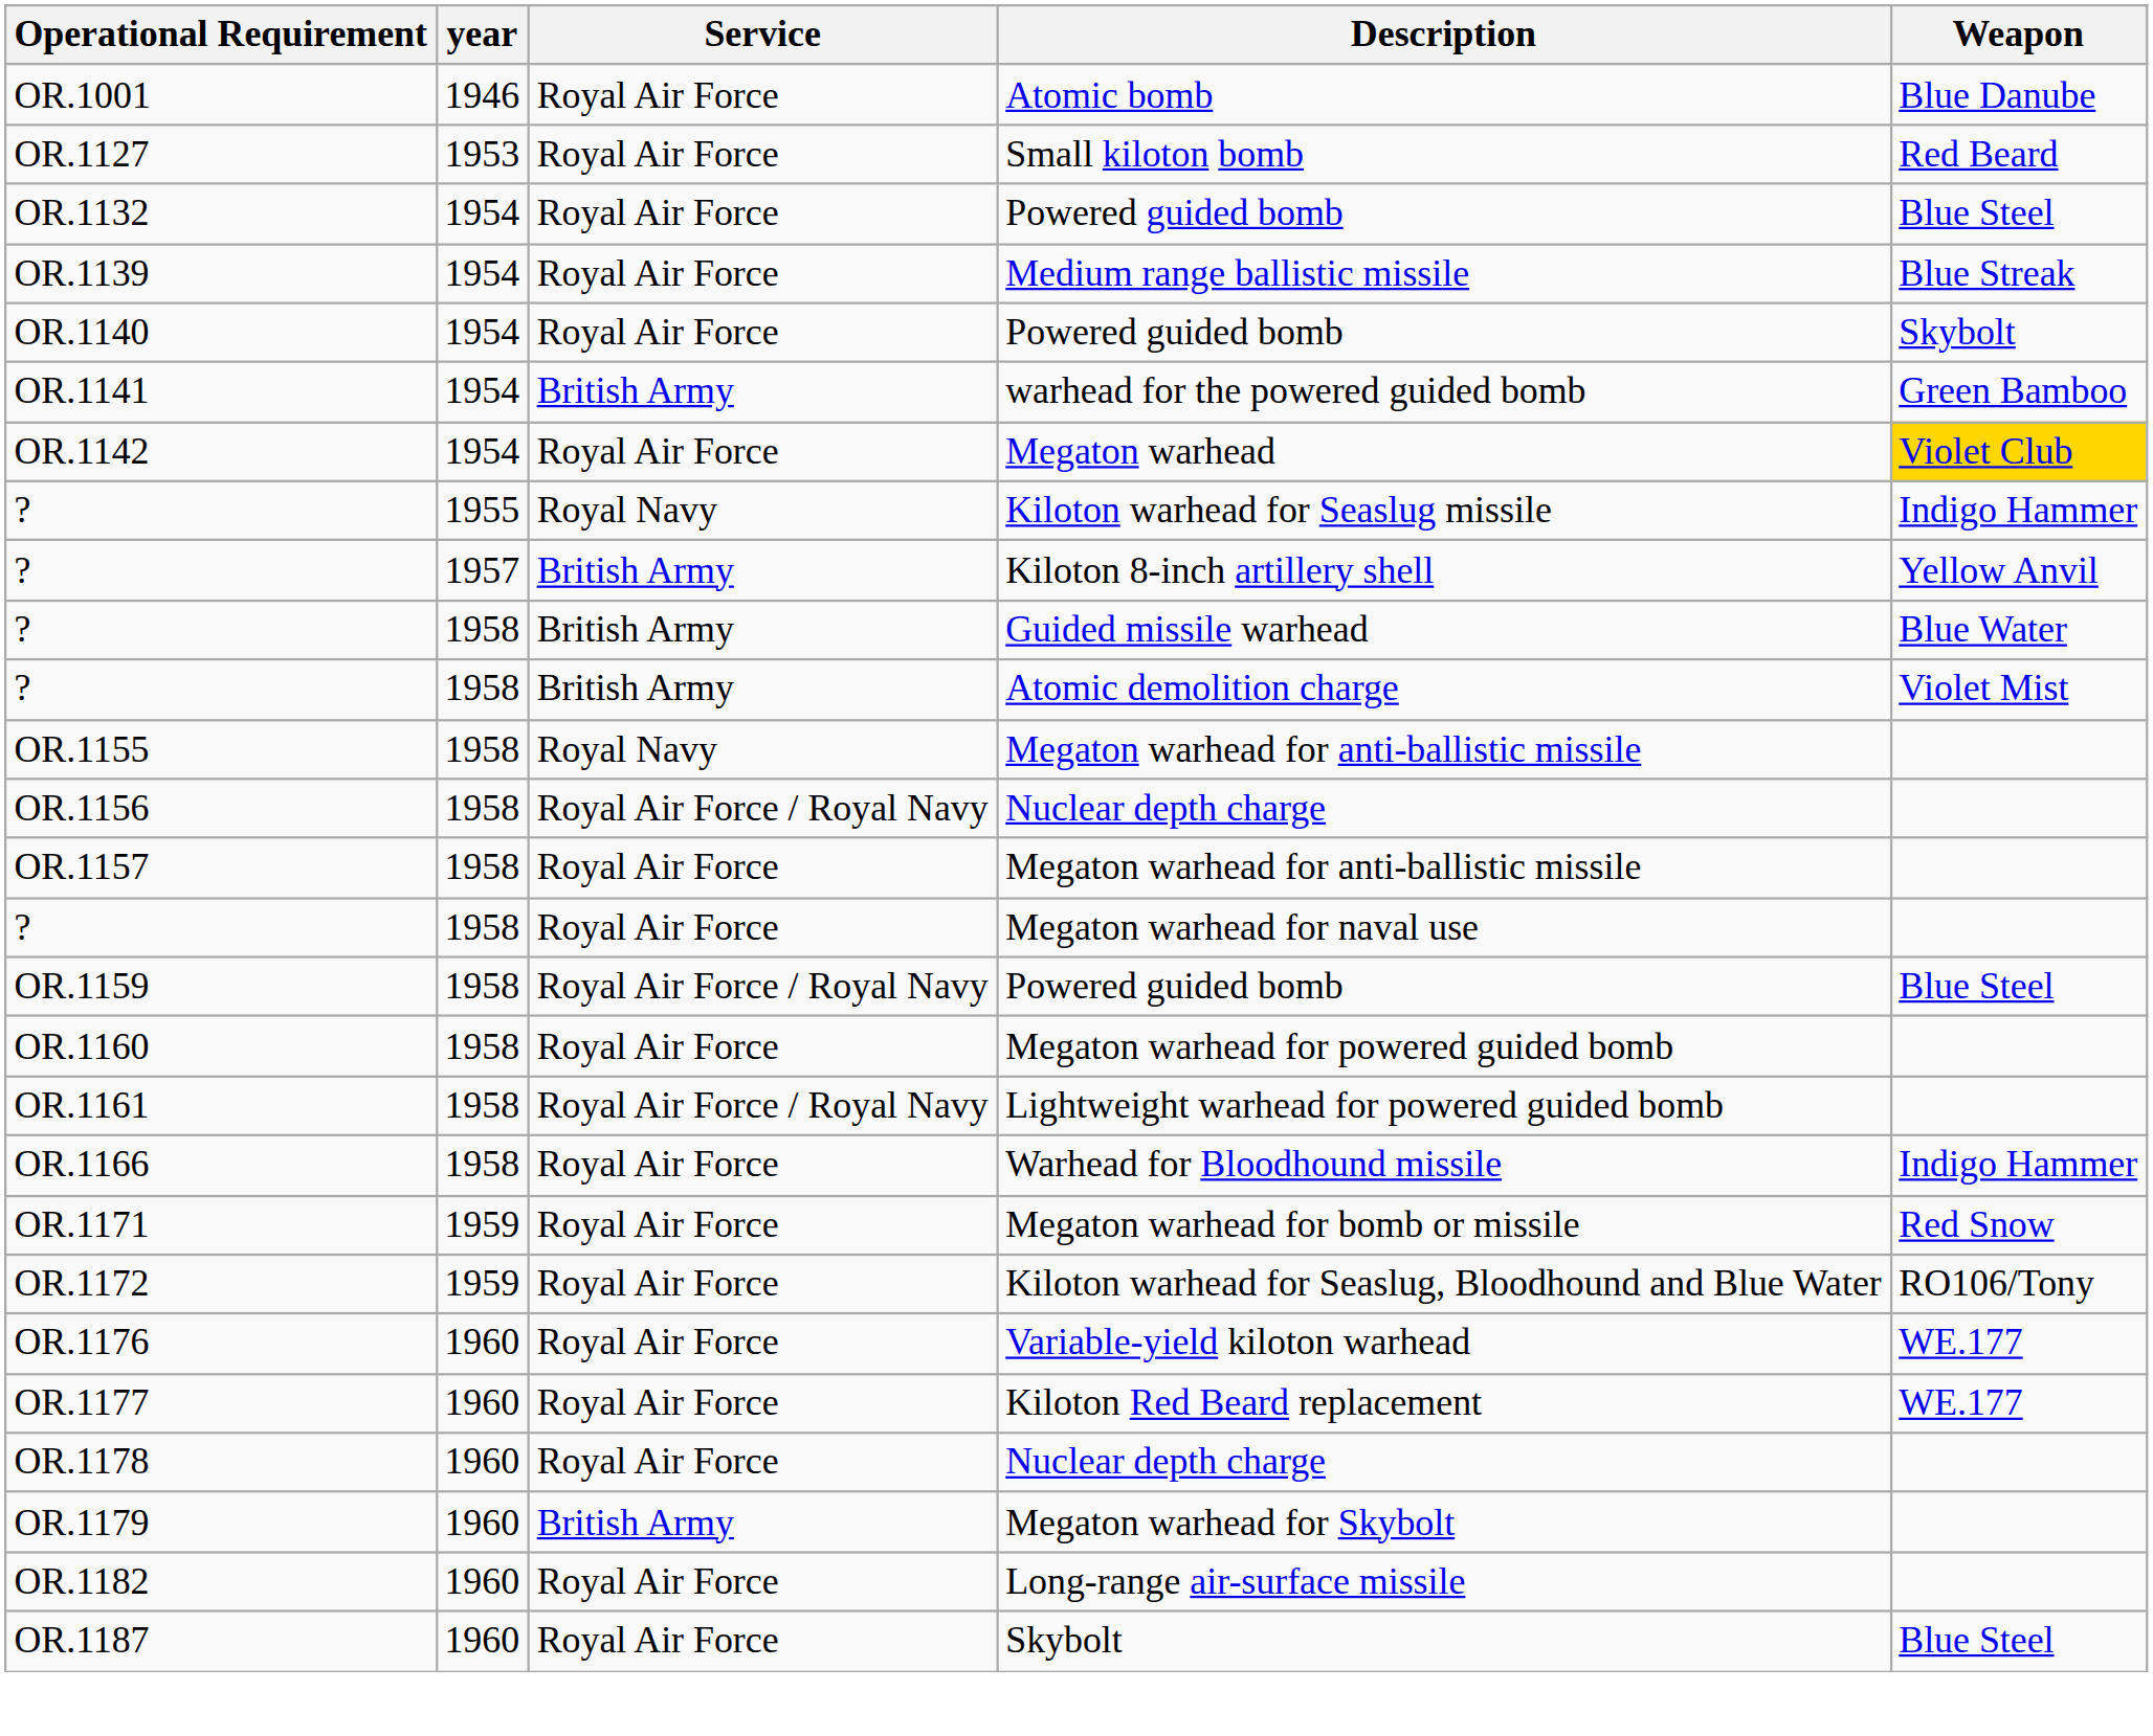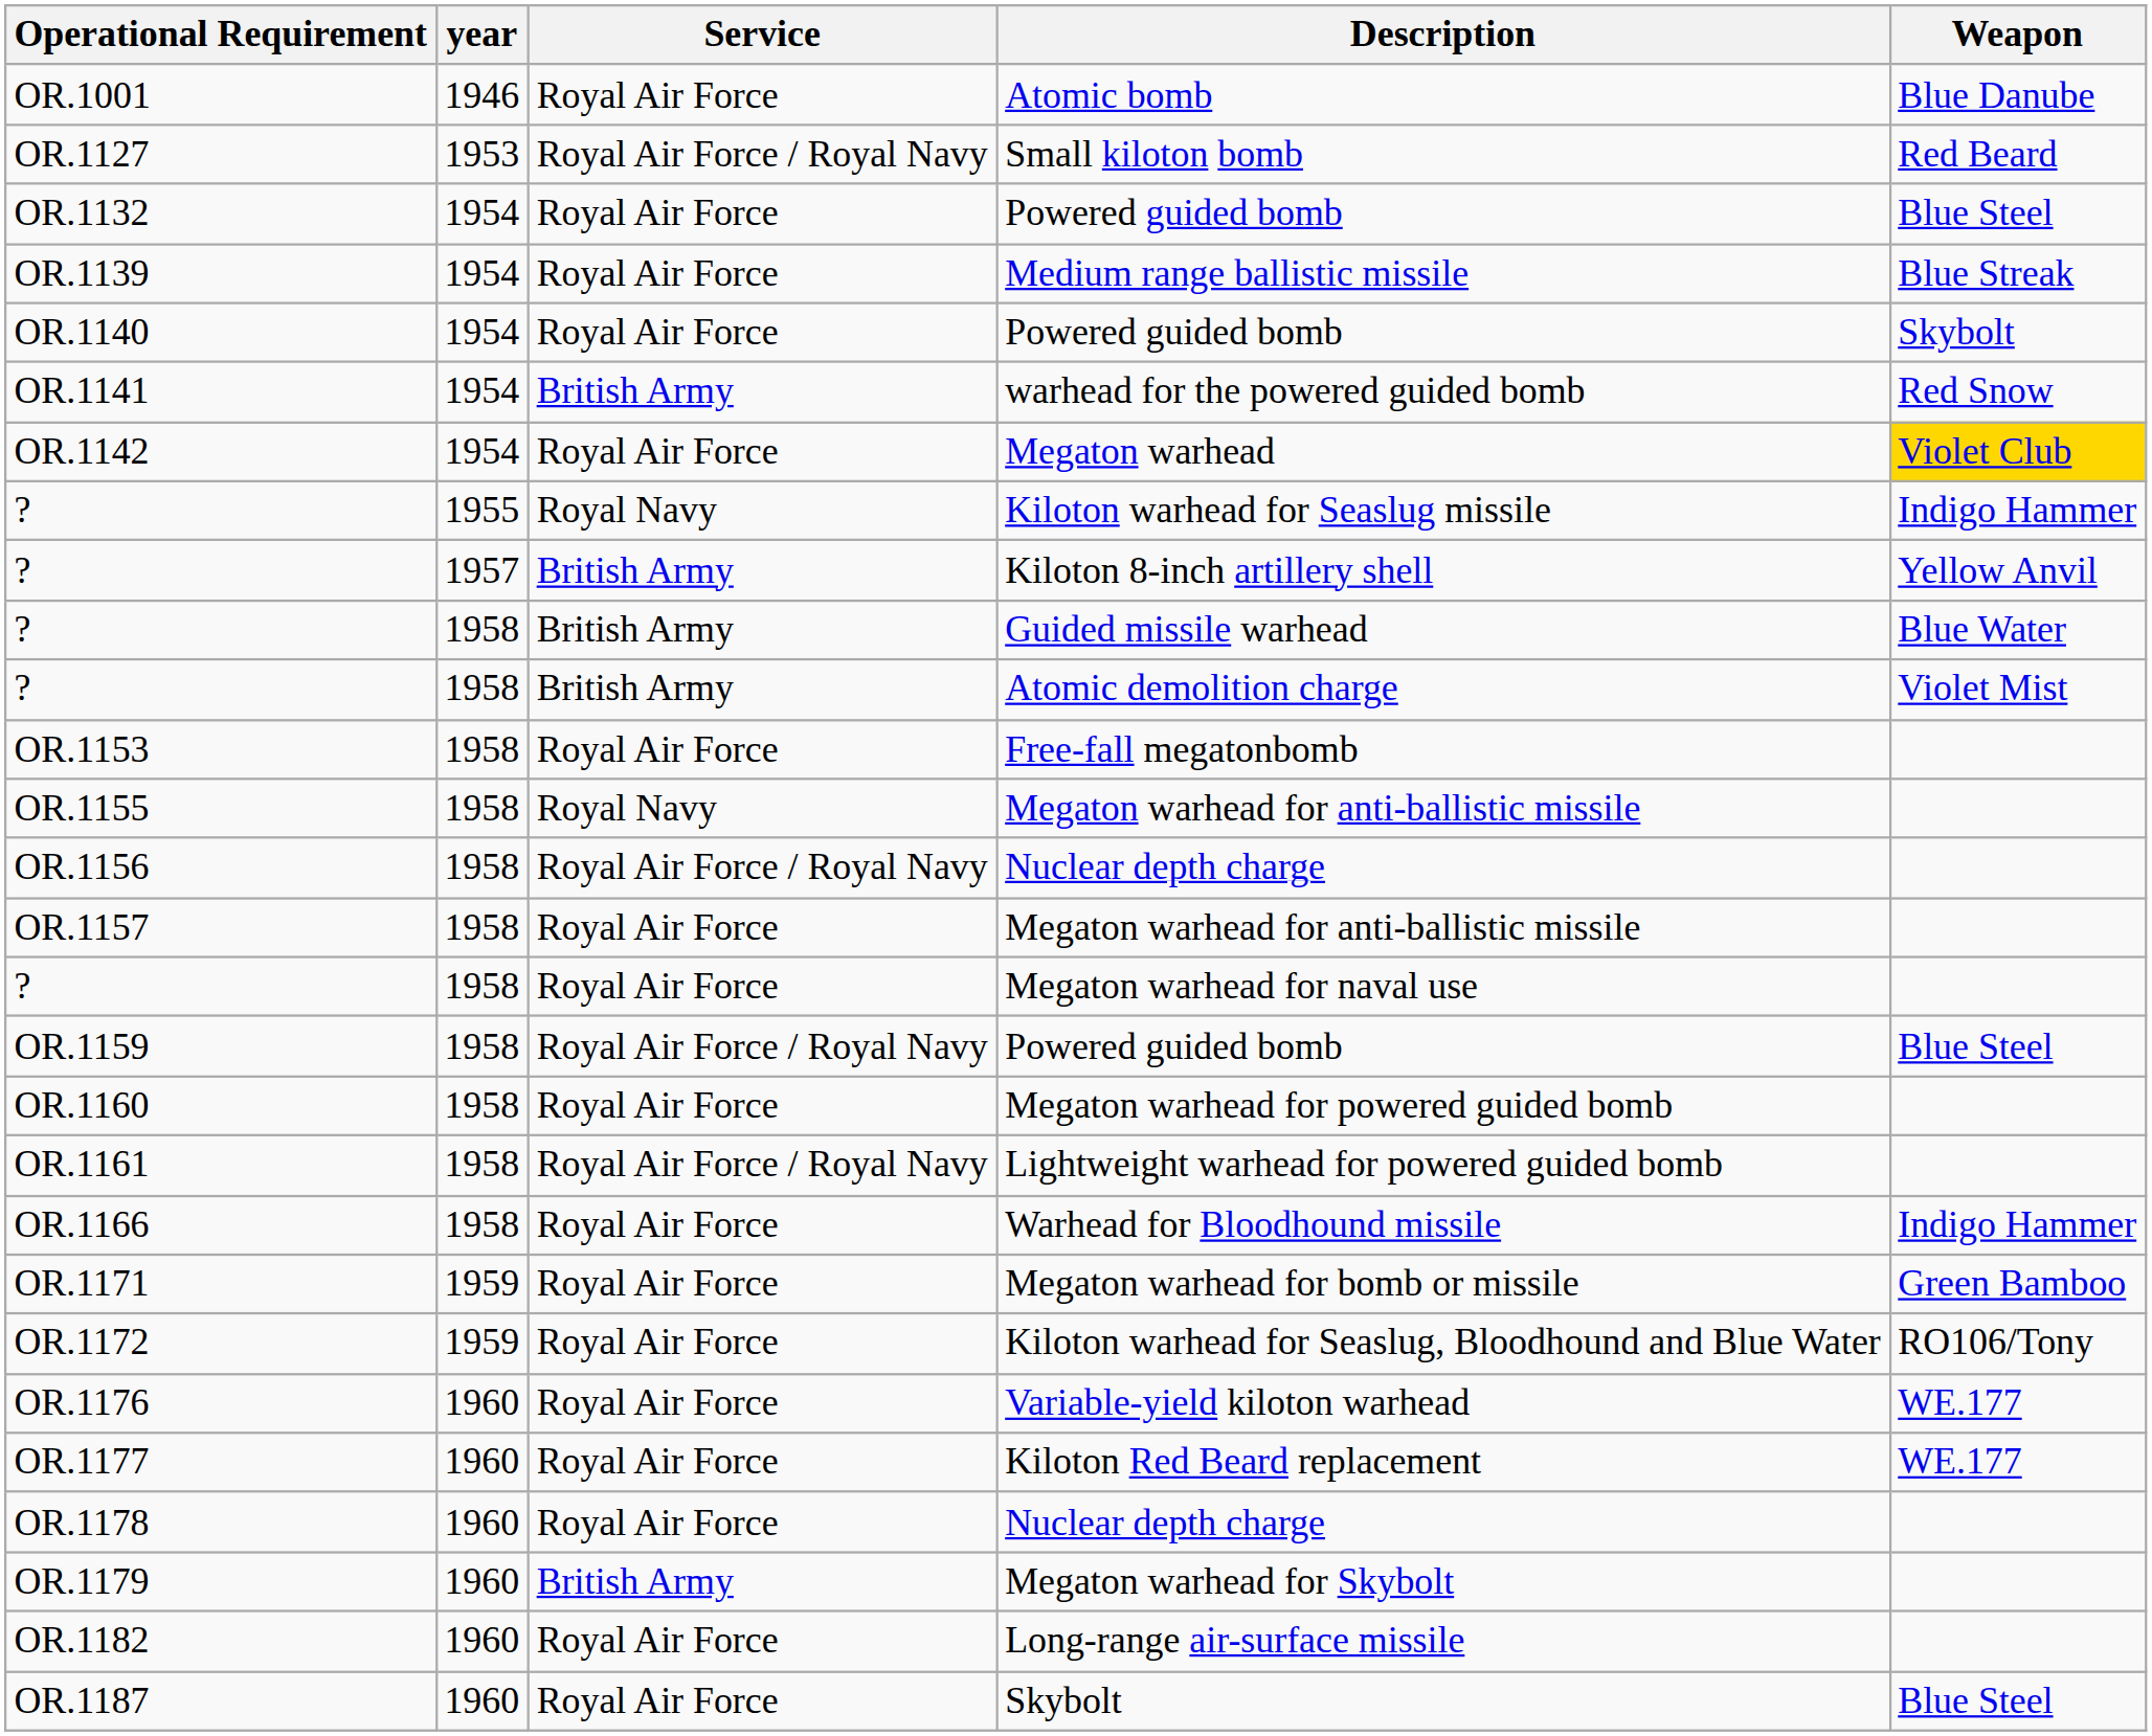OR.1127 | Service: Royal Air Force -> Royal Air Force / Royal Navy
OR.1141 | Weapon: Green Bamboo -> Red Snow
+ row: OR.1153 | 1958 | Royal Air Force | Free-fall megatonbomb
OR.1171 | Weapon: Red Snow -> Green Bamboo
